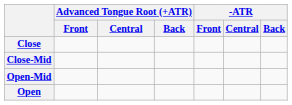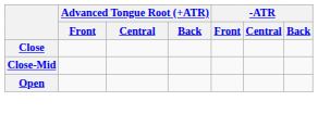- row: Open-Mid
